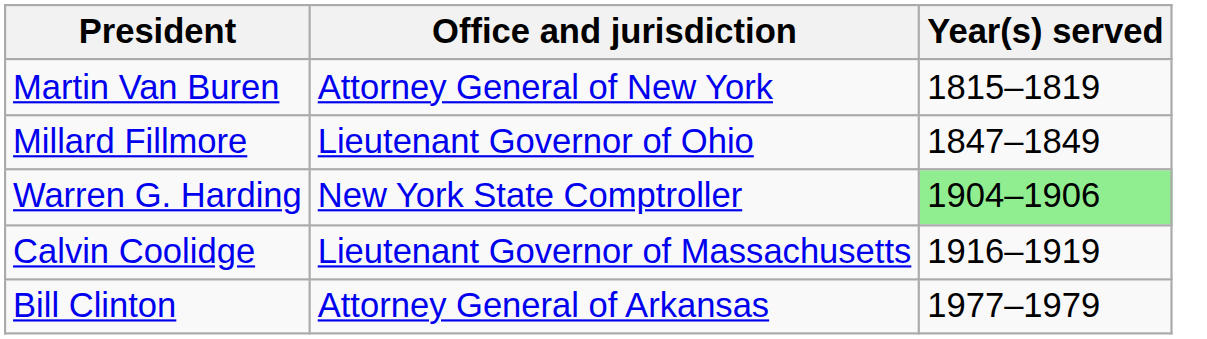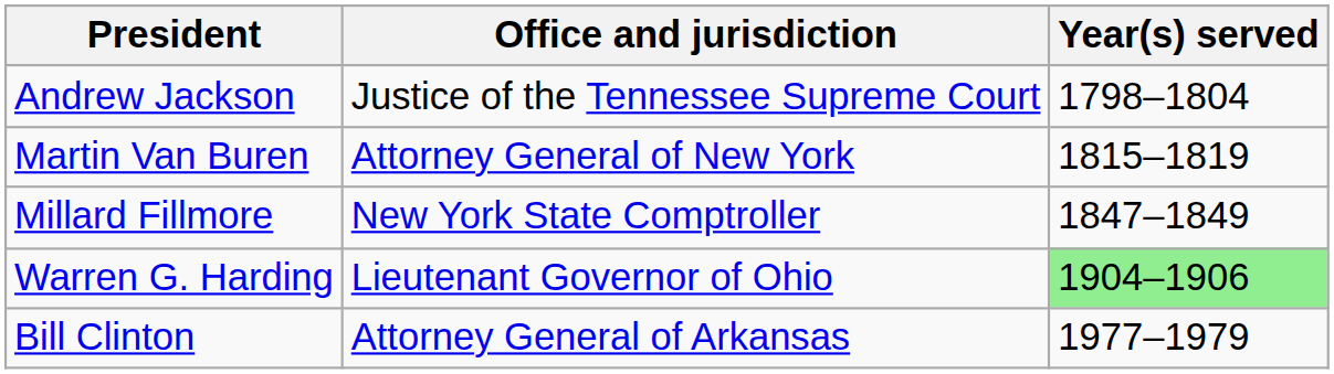+ row: Andrew Jackson | Justice of the Tennessee Supreme Court | 1798–1804
Millard Fillmore | Office and jurisdiction: Lieutenant Governor of Ohio -> New York State Comptroller
Warren G. Harding | Office and jurisdiction: New York State Comptroller -> Lieutenant Governor of Ohio
- row: Calvin Coolidge | Lieutenant Governor of Massachusetts | 1916–1919
